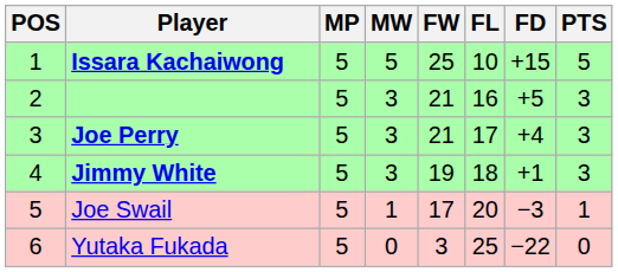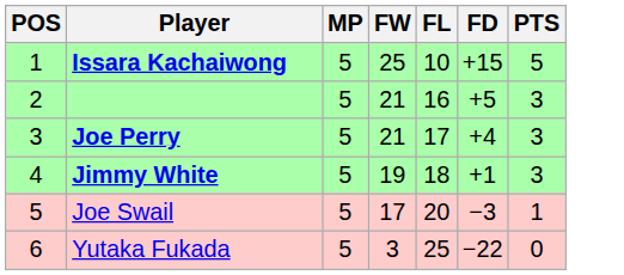- column: MW | 5 | 3 | 3 | 3 | 1 | 0
